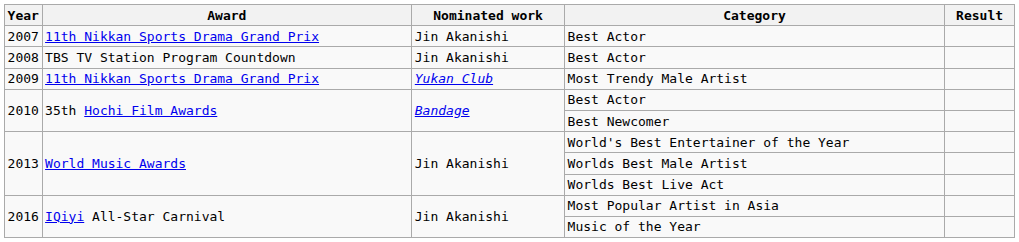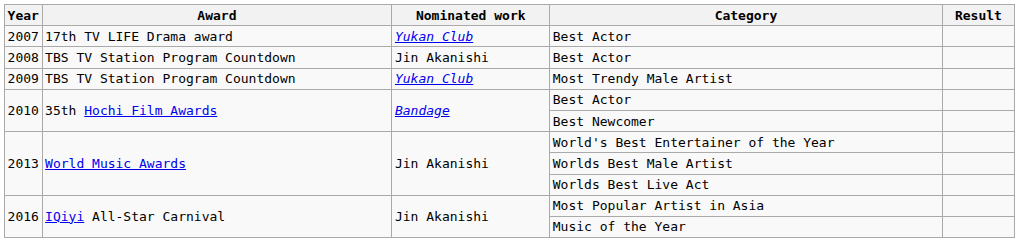2007 / Best Actor | Award: 11th Nikkan Sports Drama Grand Prix -> 17th TV LIFE Drama award
2007 / Best Actor | Nominated work: Jin Akanishi -> Yukan Club
Most Trendy Male Artist | Award: 11th Nikkan Sports Drama Grand Prix -> TBS TV Station Program Countdown
